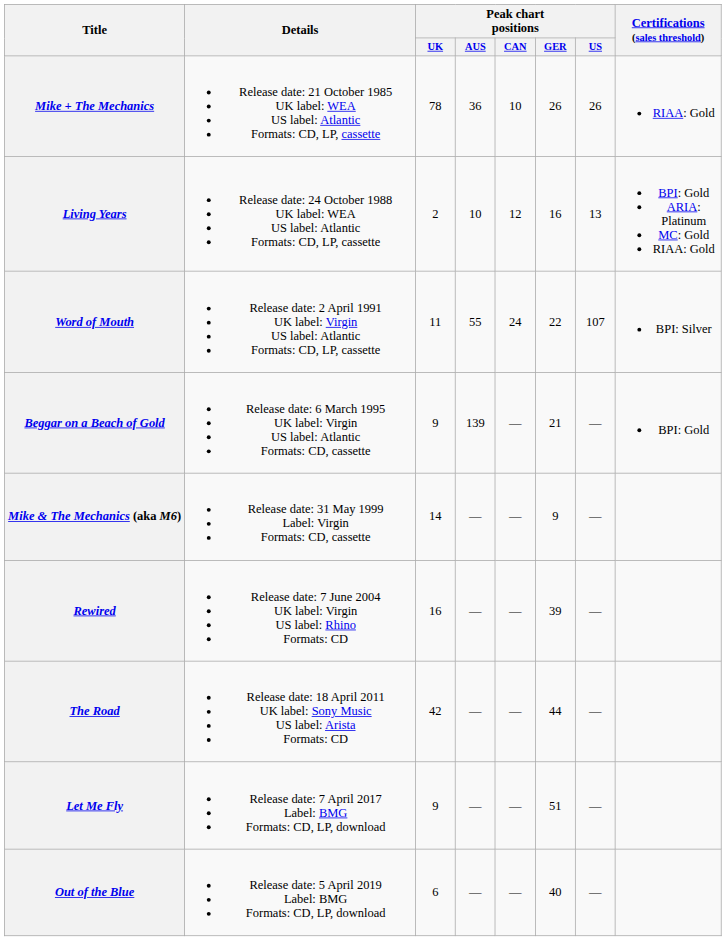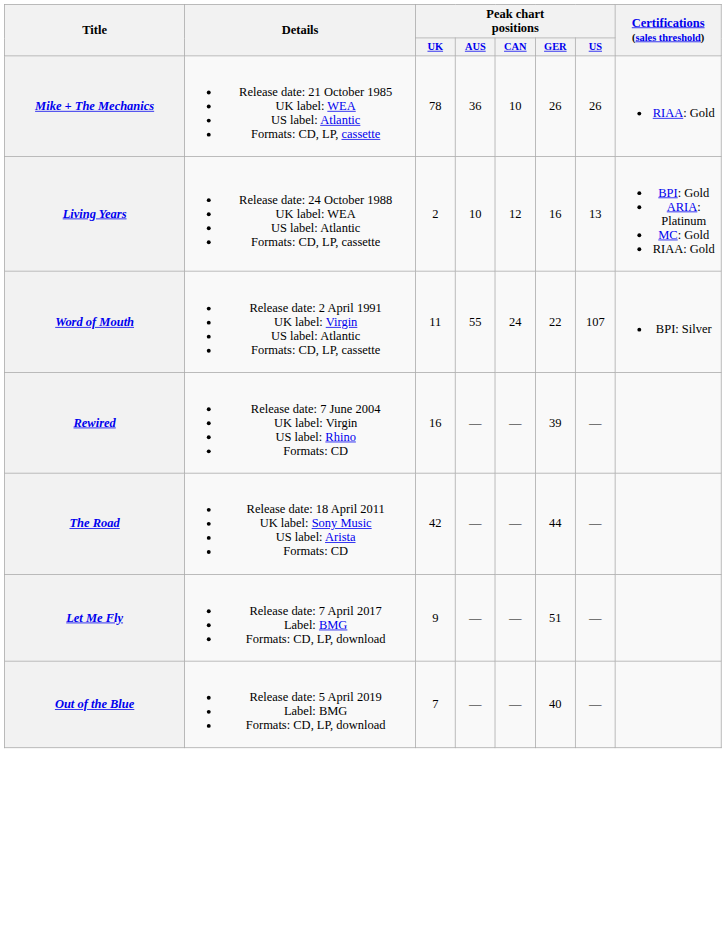- row: Beggar on a Beach of Gold | Release date: 6 March 1995 UK label: Virgin US label: Atlantic Formats: CD, cassette | 9 | 139 | — | 21 | — | BPI: Gold
- row: Mike & The Mechanics (aka M6) | Release date: 31 May 1999 Label: Virgin Formats: CD, cassette | 14 | — | — | 9 | —
Out of the Blue | Peak chart positions / UK: 6 -> 7
